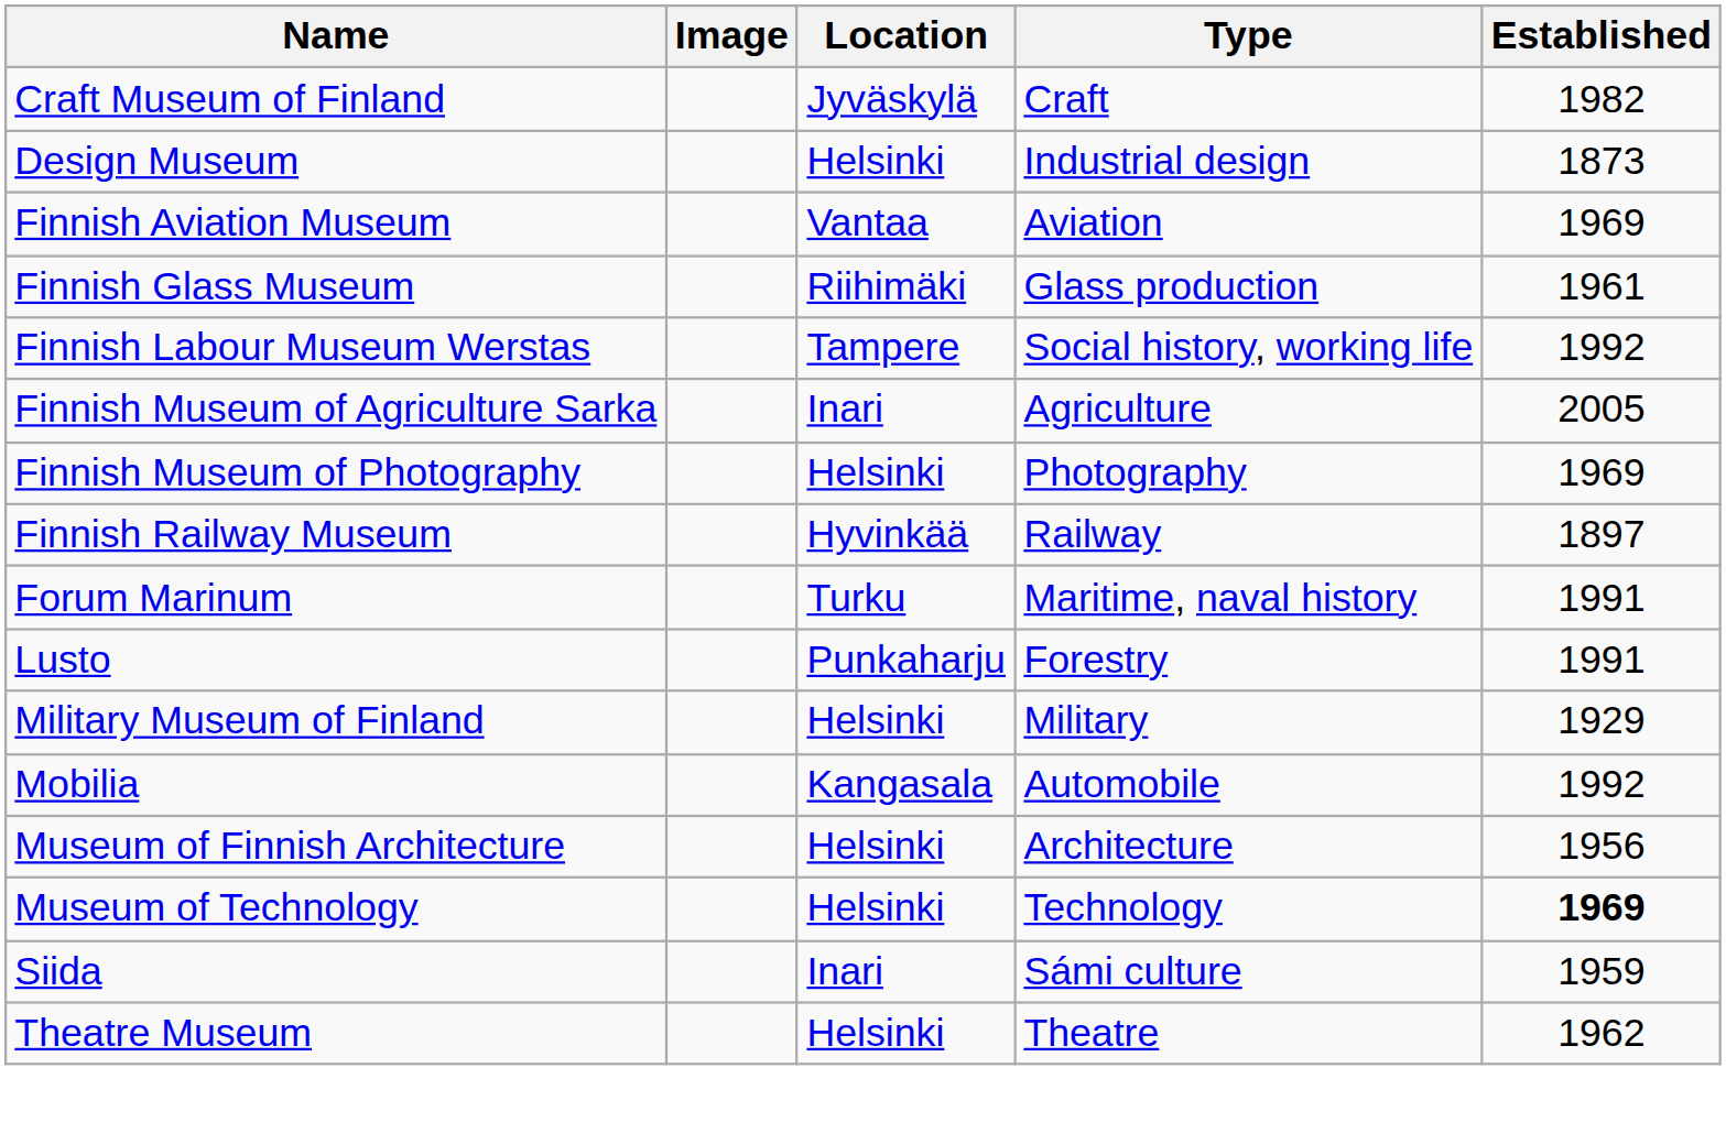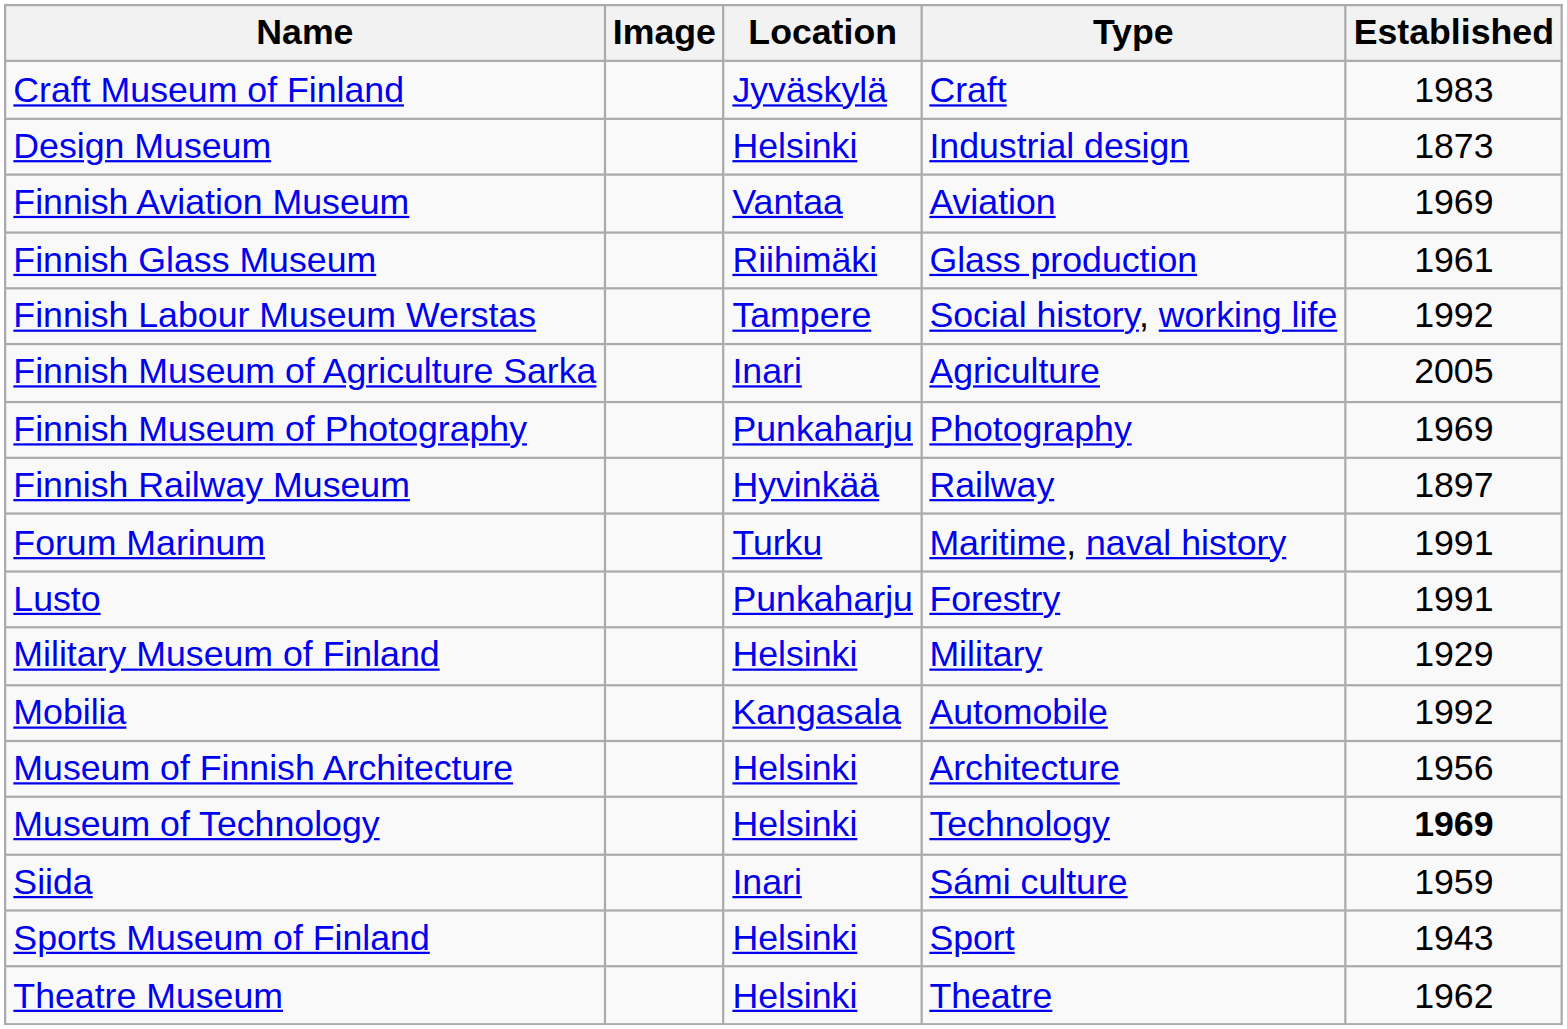Craft Museum of Finland | Established: 1982 -> 1983
Finnish Museum of Photography | Location: Helsinki -> Punkaharju
+ row: Sports Museum of Finland | Helsinki | Sport | 1943
